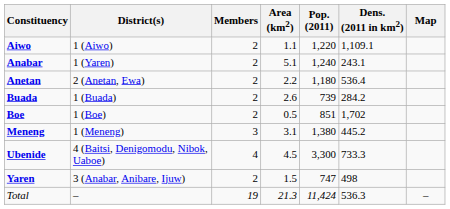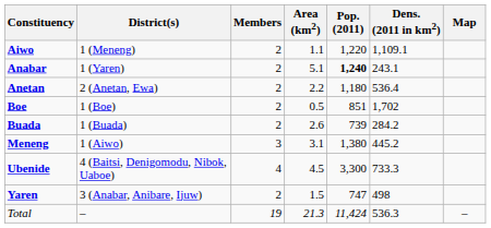Aiwo | District(s): 1 (Aiwo) -> 1 (Meneng)
Anabar | Pop. (2011): normal -> bold
rows swapped: Boe <-> Buada
Meneng | District(s): 1 (Meneng) -> 1 (Aiwo)
